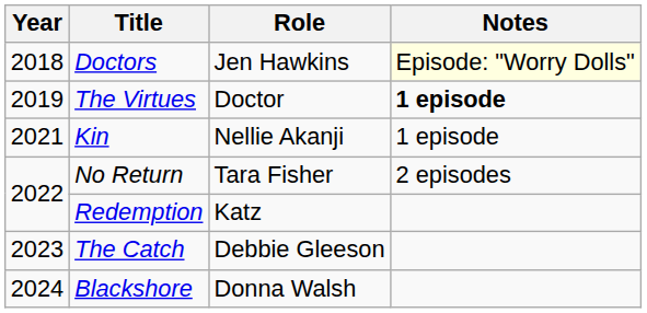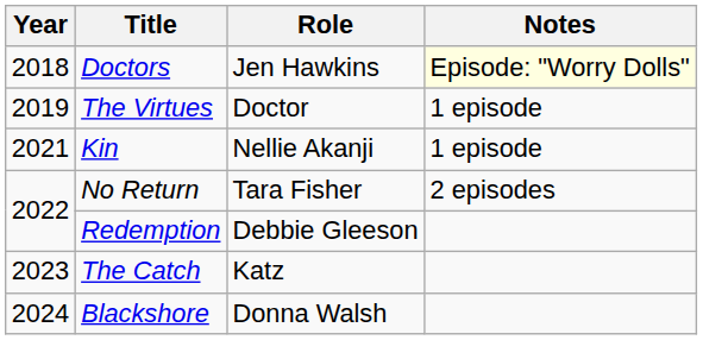The Virtues | Notes: bold -> normal
Redemption | Role: Katz -> Debbie Gleeson
The Catch | Role: Debbie Gleeson -> Katz
